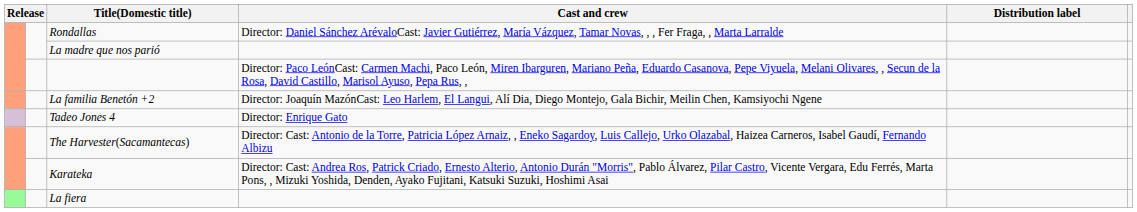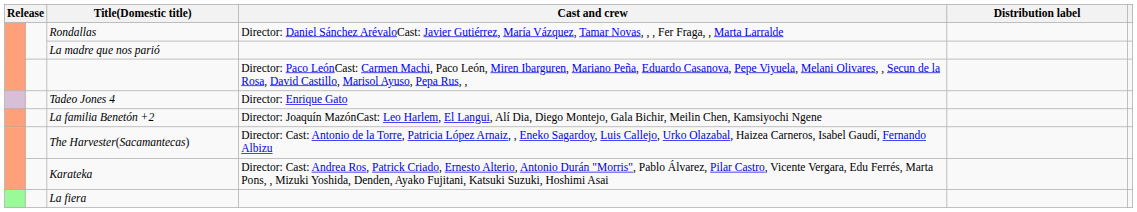rows swapped: La familia Benetón +2 <-> Tadeo Jones 4
